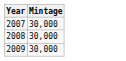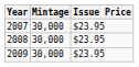+ column: Issue Price | $23.95 | $23.95 | $23.95
